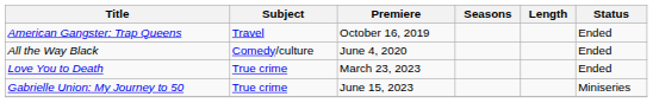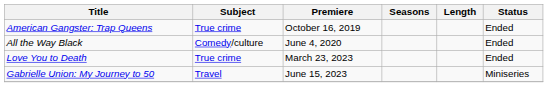American Gangster: Trap Queens | Subject: Travel -> True crime
Gabrielle Union: My Journey to 50 | Subject: True crime -> Travel
